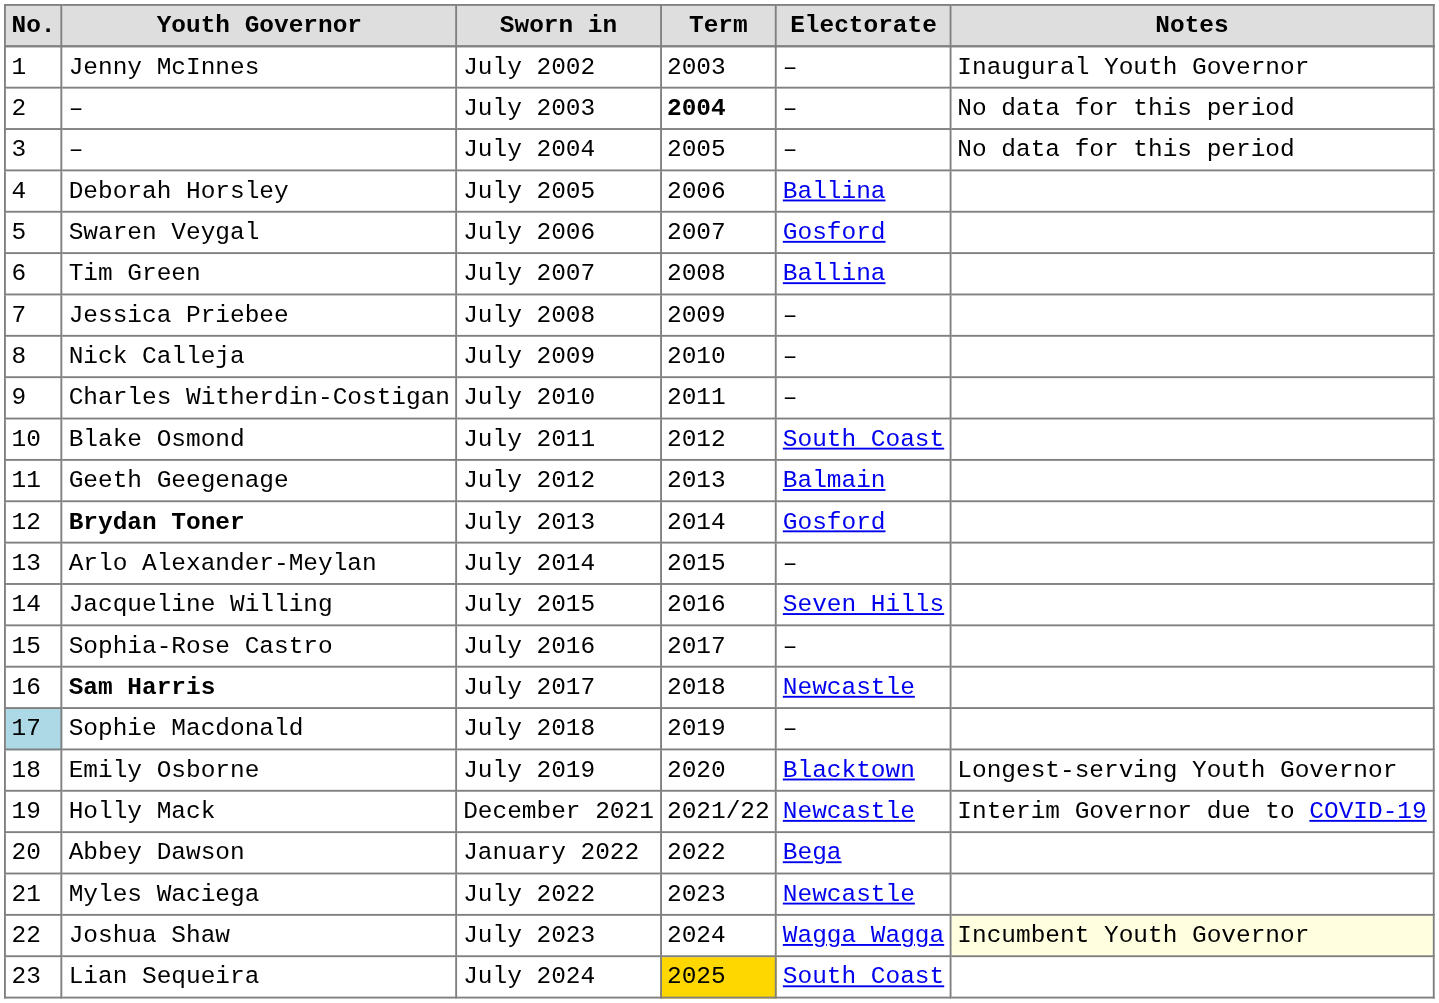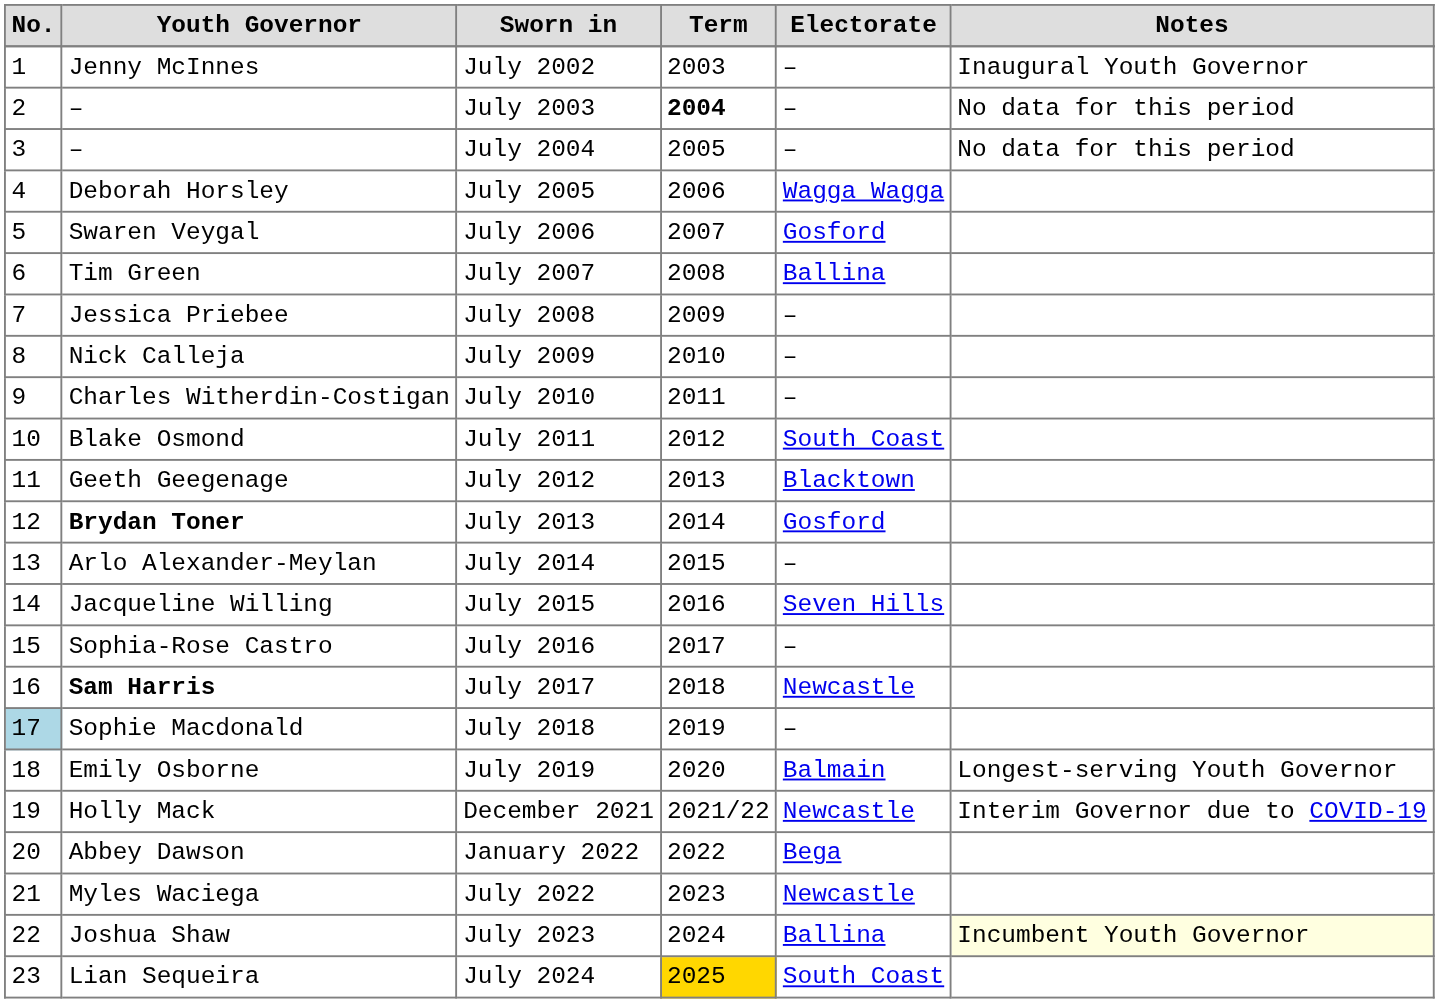July 2005 | Electorate: Ballina -> Wagga Wagga
July 2012 | Electorate: Balmain -> Blacktown
July 2019 | Electorate: Blacktown -> Balmain
July 2023 | Electorate: Wagga Wagga -> Ballina
